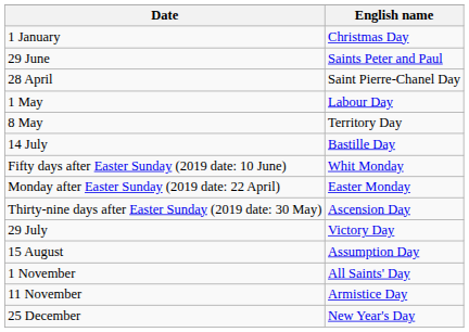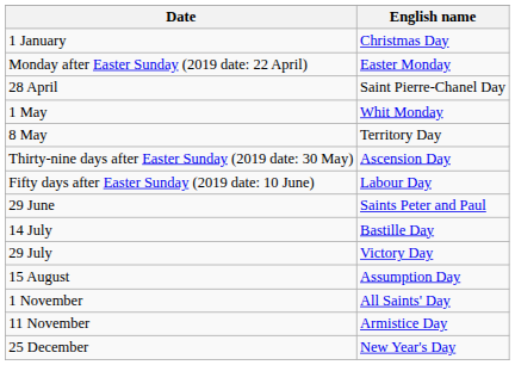rows swapped: Monday after Easter Sunday (2019 date: 22 April) <-> 29 June
1 May | English name: Labour Day -> Whit Monday
rows swapped: Thirty-nine days after Easter Sunday (2019 date: 30 May) <-> 14 July
Fifty days after Easter Sunday (2019 date: 10 June) | English name: Whit Monday -> Labour Day
